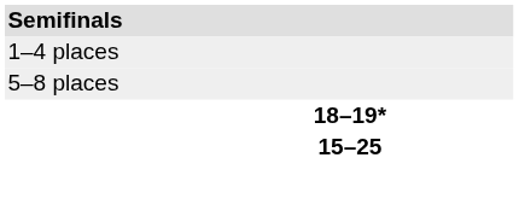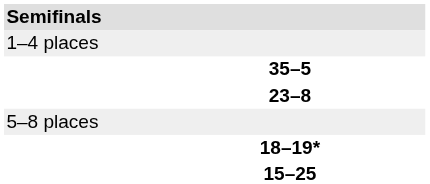+ row: 35–5
+ row: 23–8
